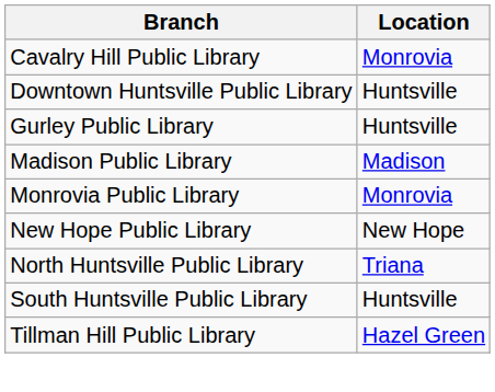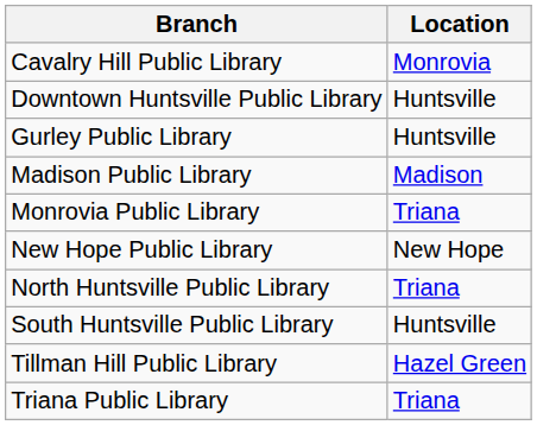Monrovia Public Library | Location: Monrovia -> Triana
+ row: Triana Public Library | Triana
